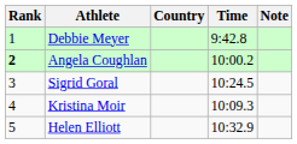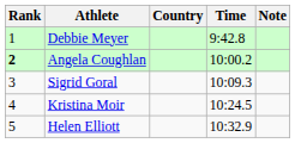Sigrid Goral | Time: 10:24.5 -> 10:09.3
Kristina Moir | Time: 10:09.3 -> 10:24.5
